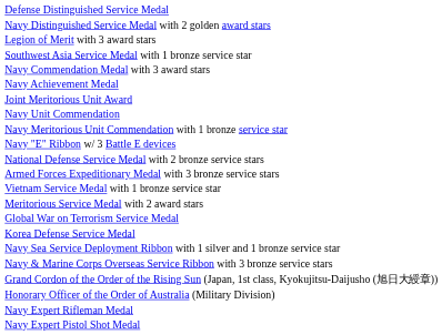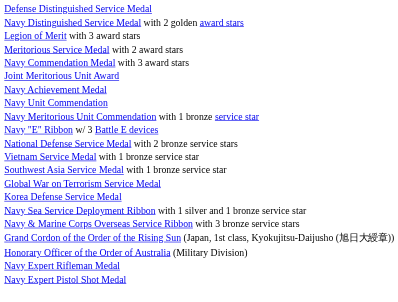rows swapped: Meritorious Service Medal with 2 award stars <-> Southwest Asia Service Medal with 1 bronze service star
rows swapped: Navy Achievement Medal <-> Joint Meritorious Unit Award
- row: Armed Forces Expeditionary Medal with 3 bronze service stars
